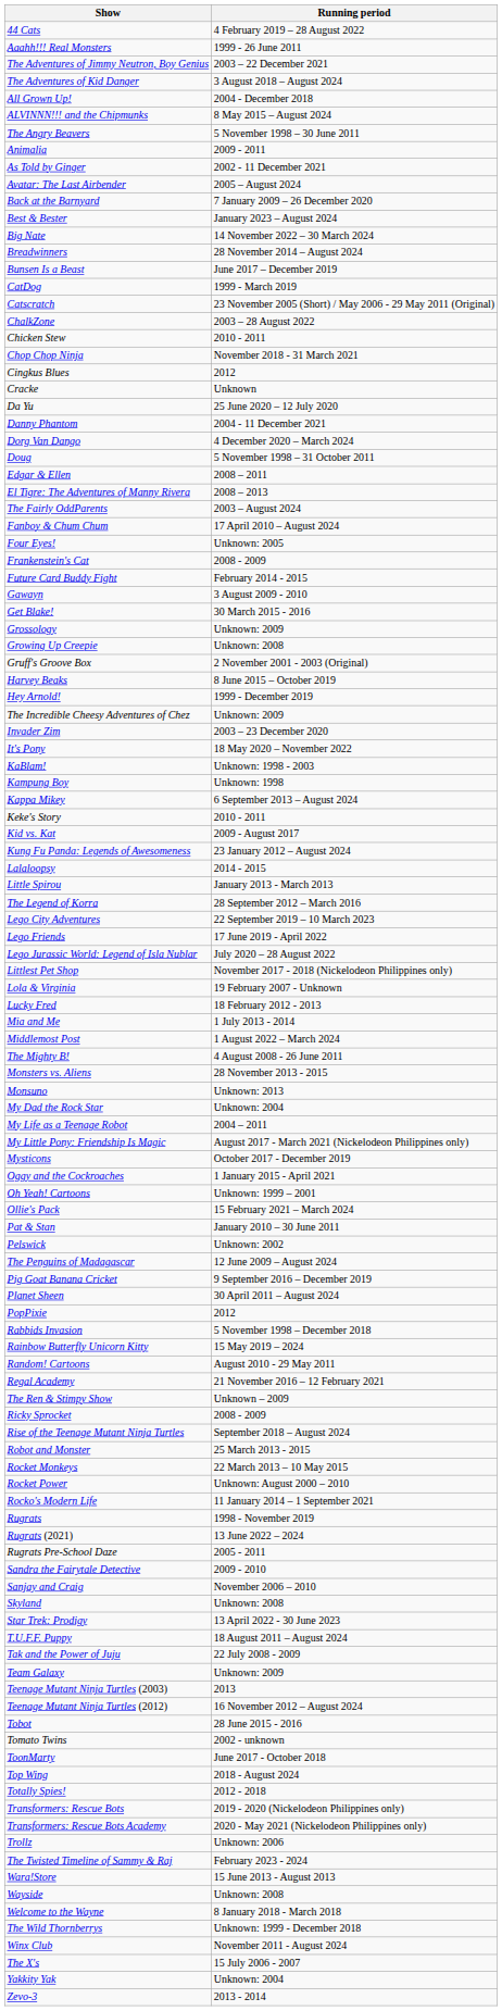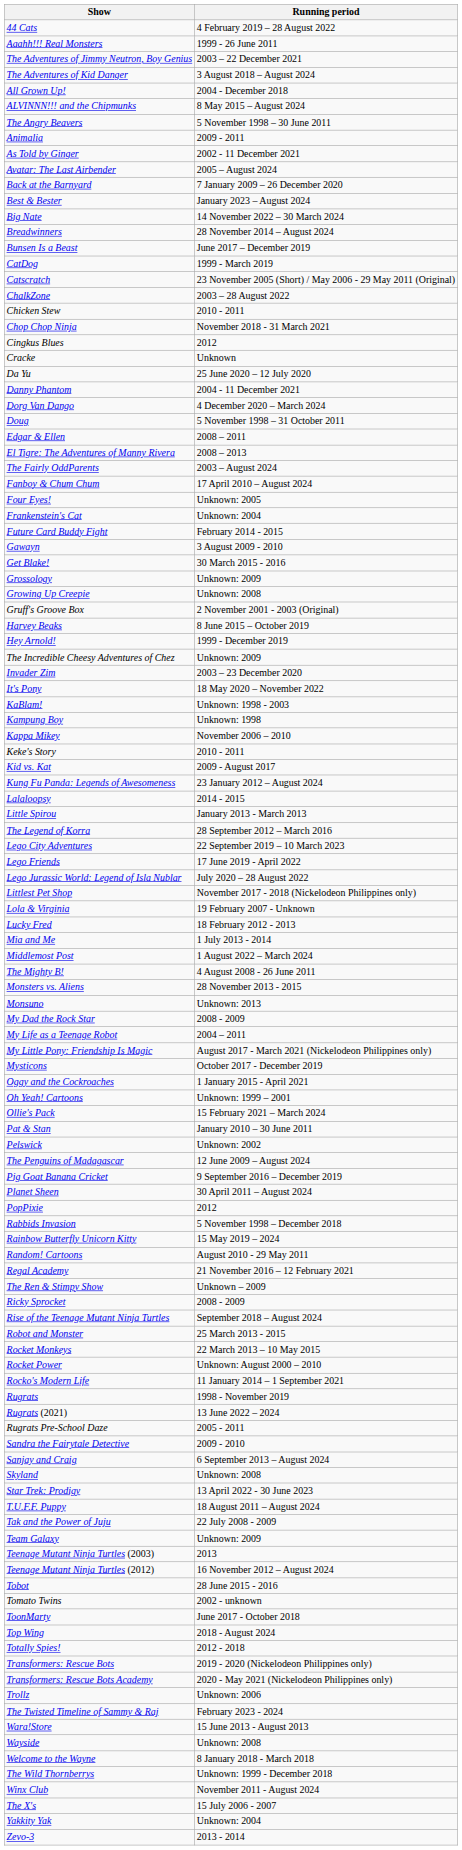Frankenstein's Cat | Running period: 2008 - 2009 -> Unknown: 2004
Kappa Mikey | Running period: 6 September 2013 – August 2024 -> November 2006 – 2010
My Dad the Rock Star | Running period: Unknown: 2004 -> 2008 - 2009
Sanjay and Craig | Running period: November 2006 – 2010 -> 6 September 2013 – August 2024
